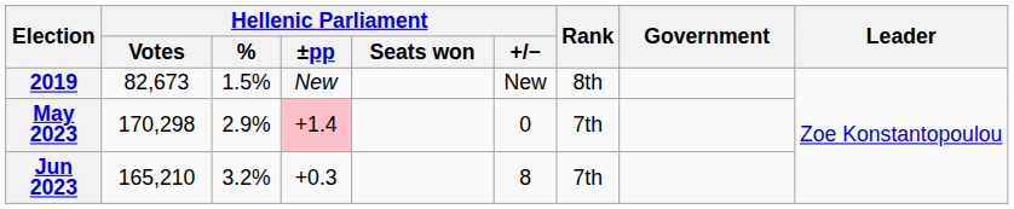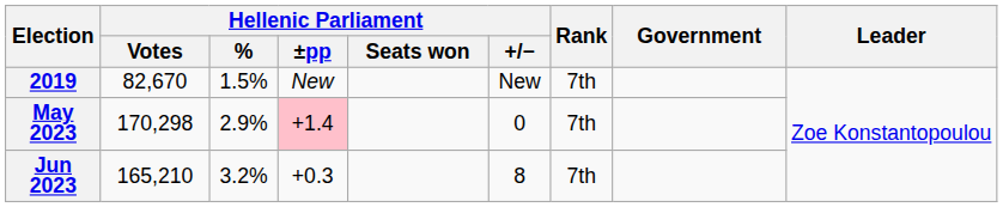2019 | Hellenic Parliament / Votes: 82,673 -> 82,670
2019 | Rank: 8th -> 7th
